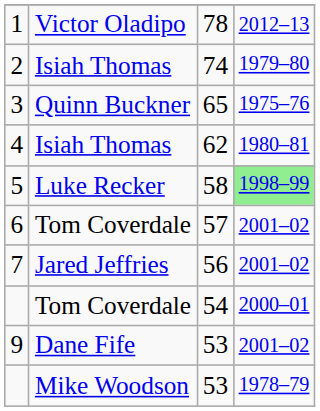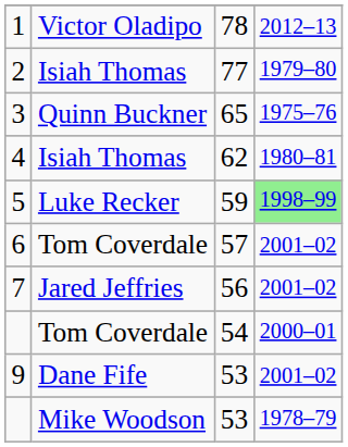2 | column 3: 74 -> 77
5 | column 3: 58 -> 59
